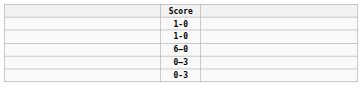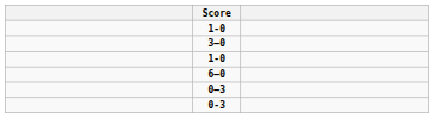+ row: 3–0
